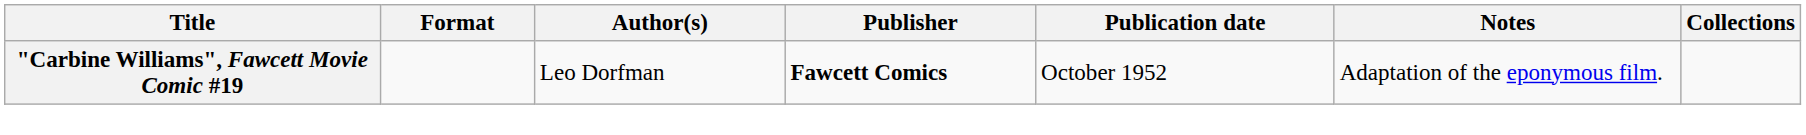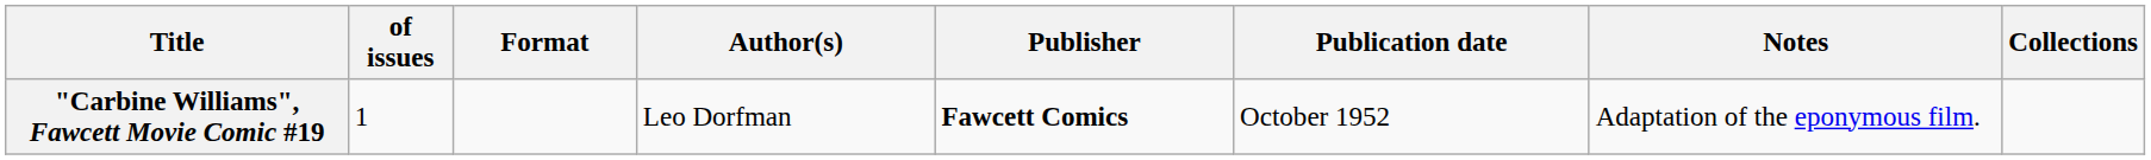+ column: of issues | 1
